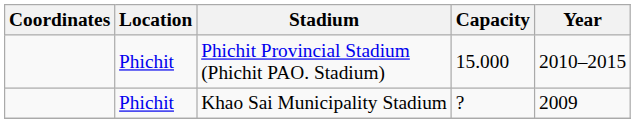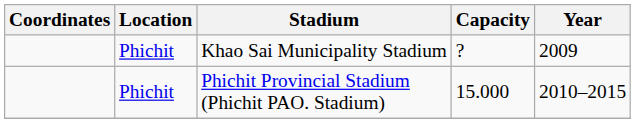rows swapped: Khao Sai Municipality Stadium <-> Phichit Provincial Stadium (Phichit PAO. Stadium)
